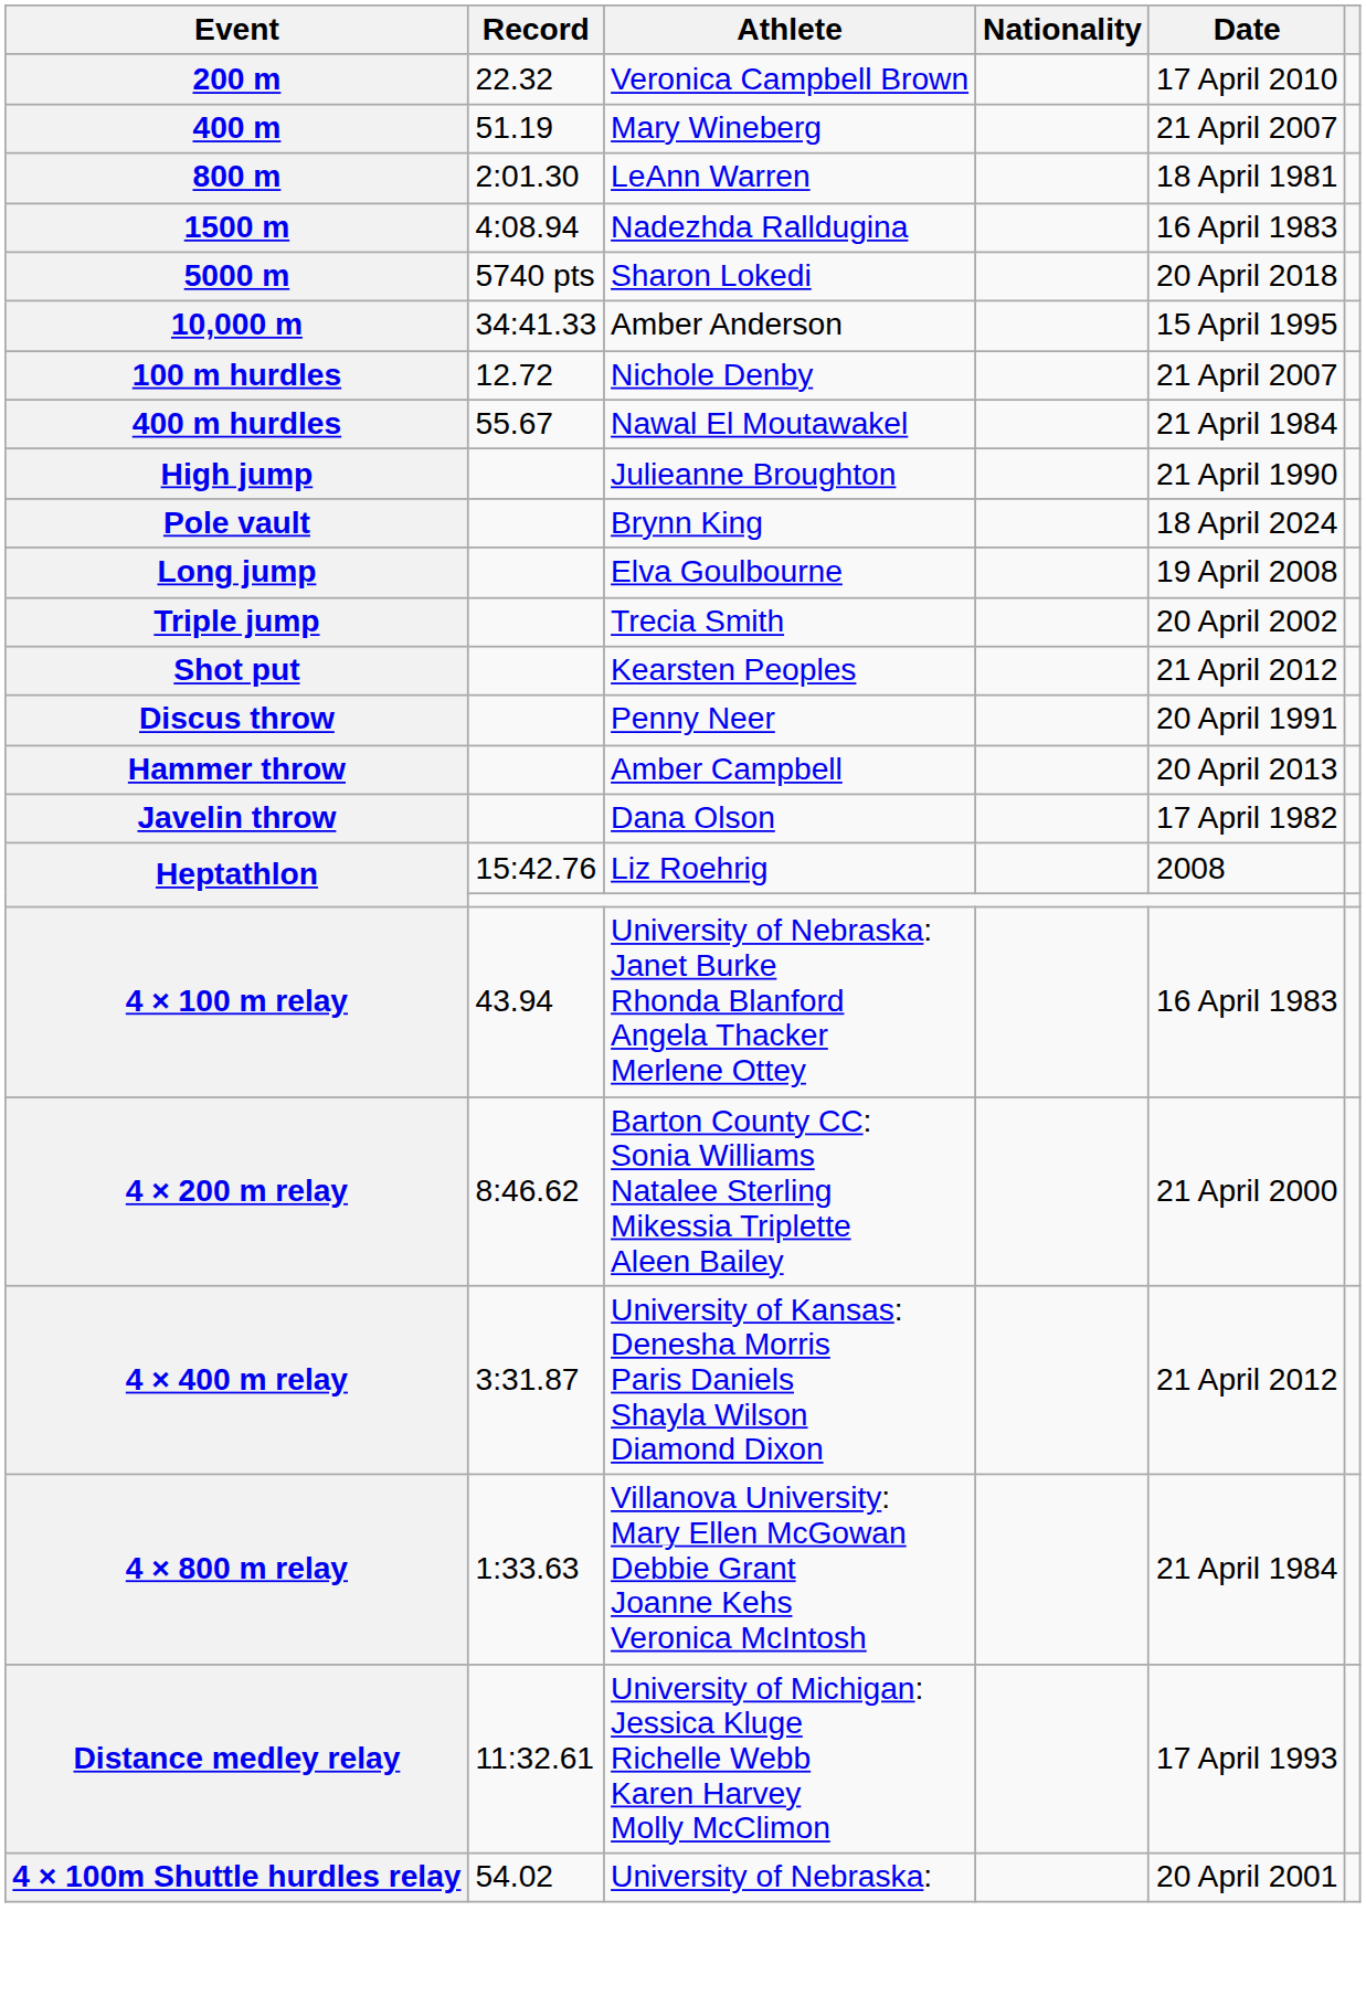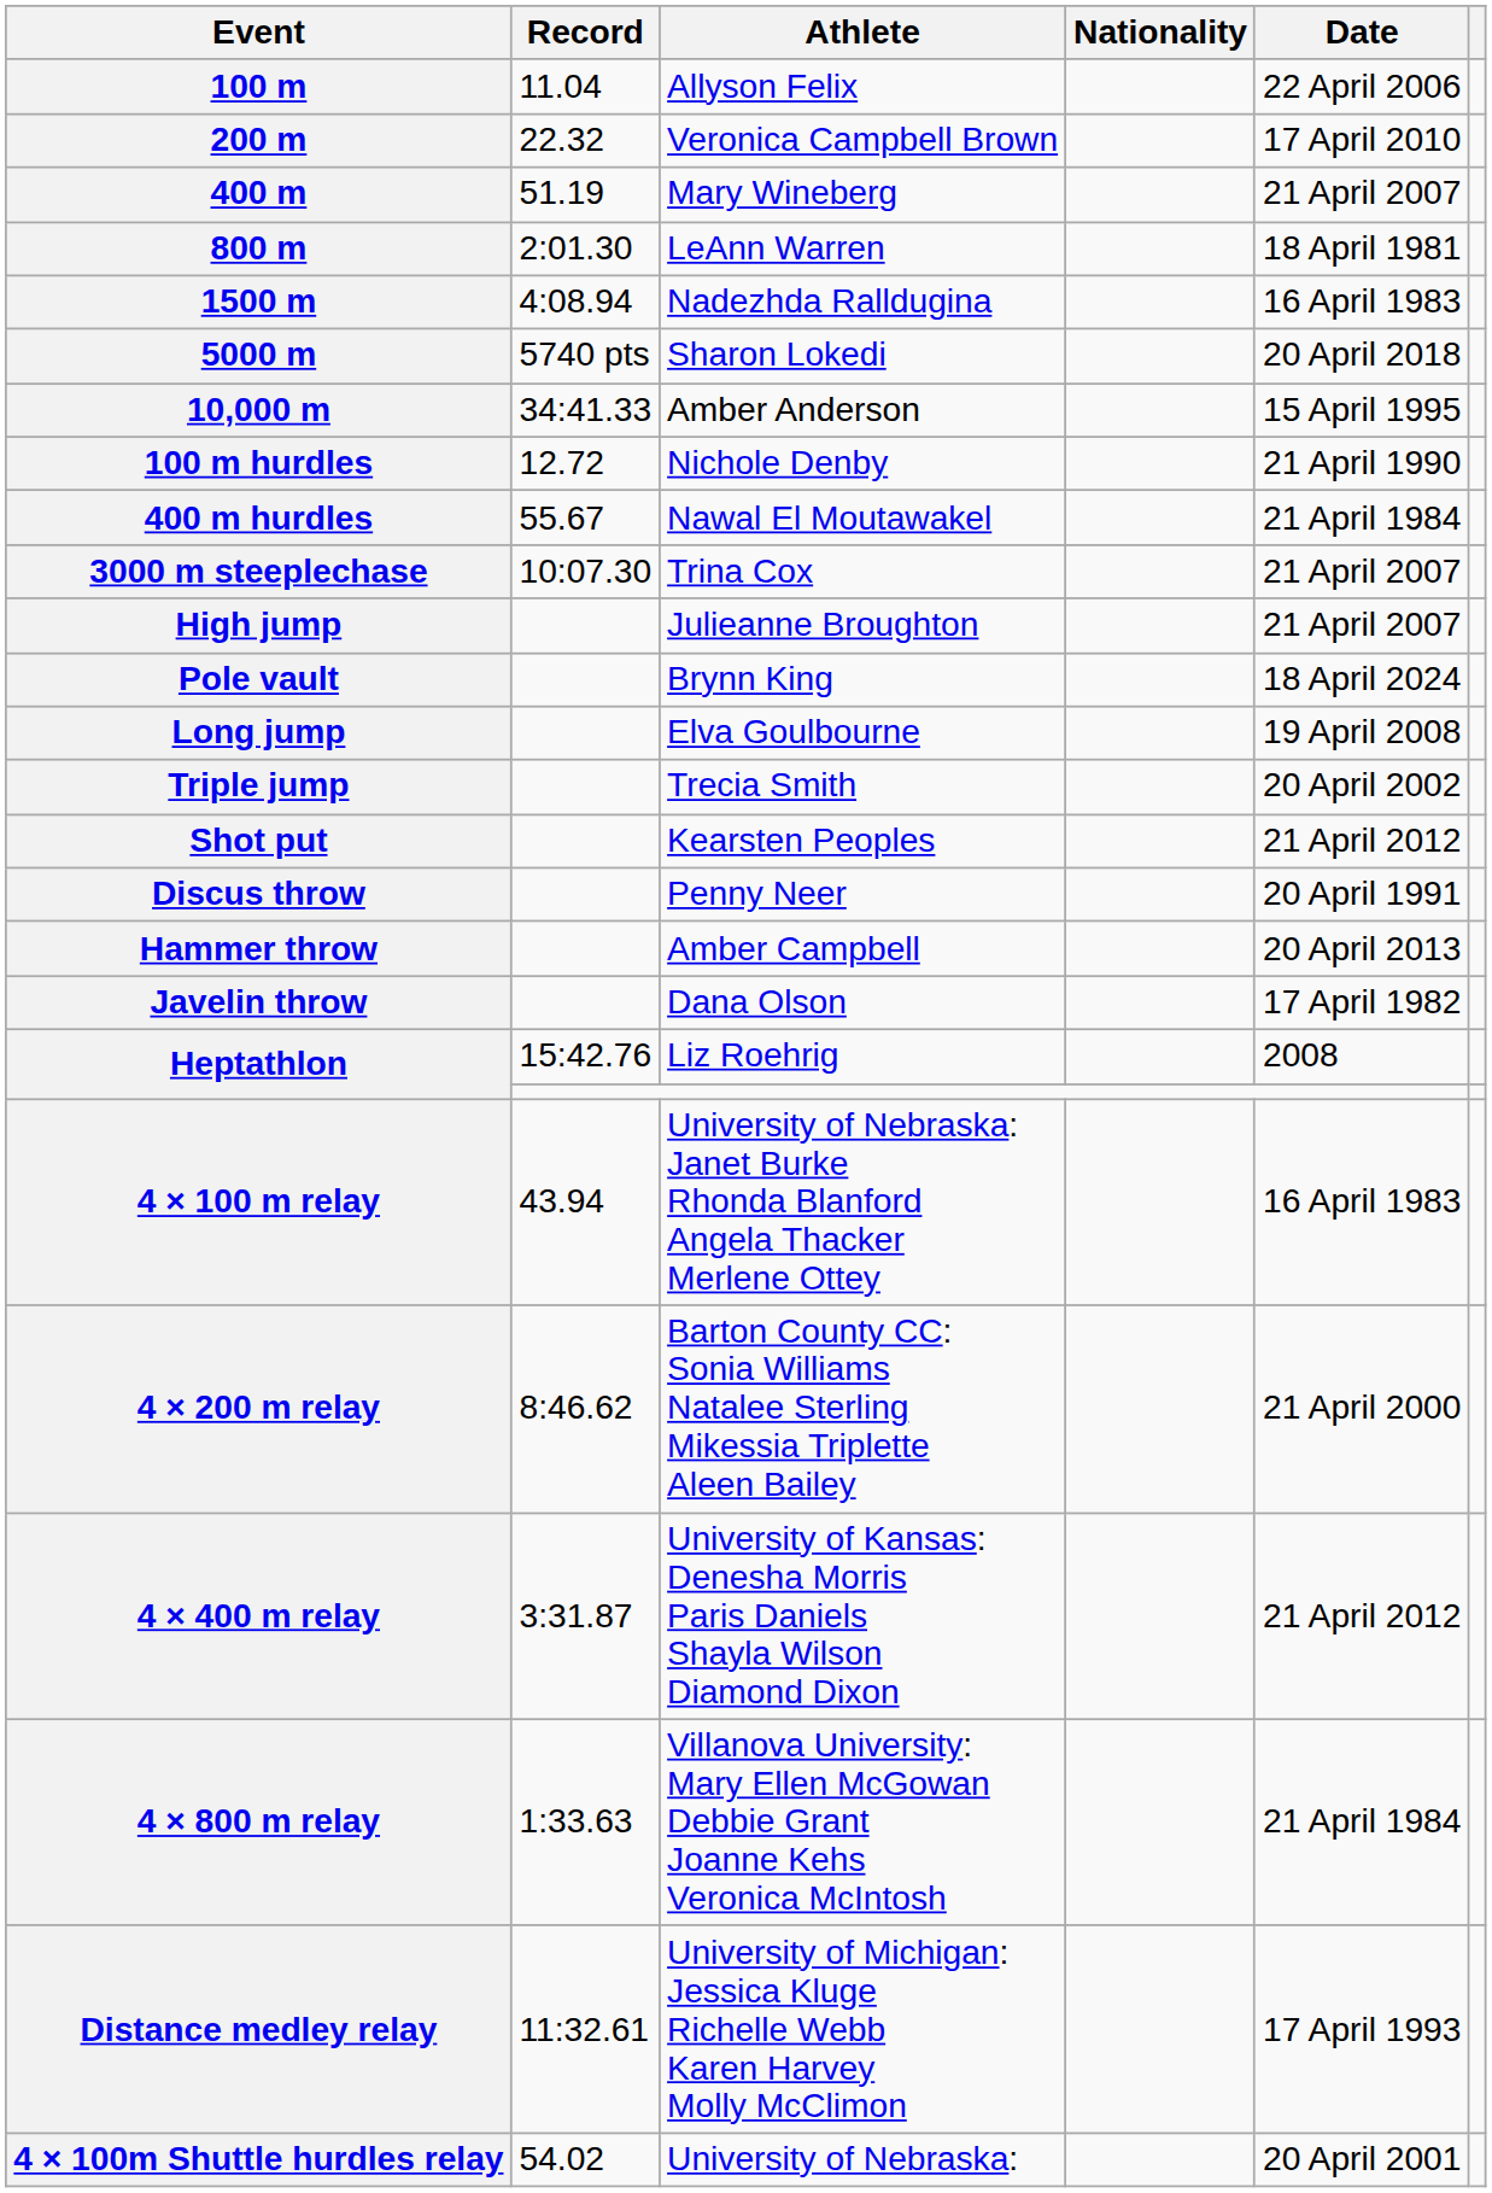+ row: 100 m | 11.04 | Allyson Felix | 22 April 2006
100 m hurdles | Date: 21 April 2007 -> 21 April 1990
+ row: 3000 m steeplechase | 10:07.30 | Trina Cox | 21 April 2007
High jump | Date: 21 April 1990 -> 21 April 2007
